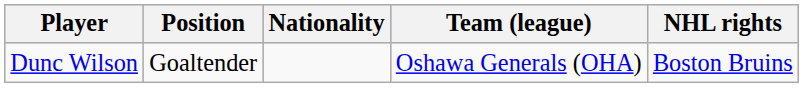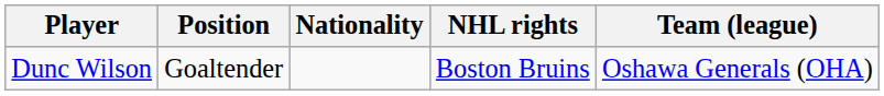columns swapped: Team (league) <-> NHL rights
